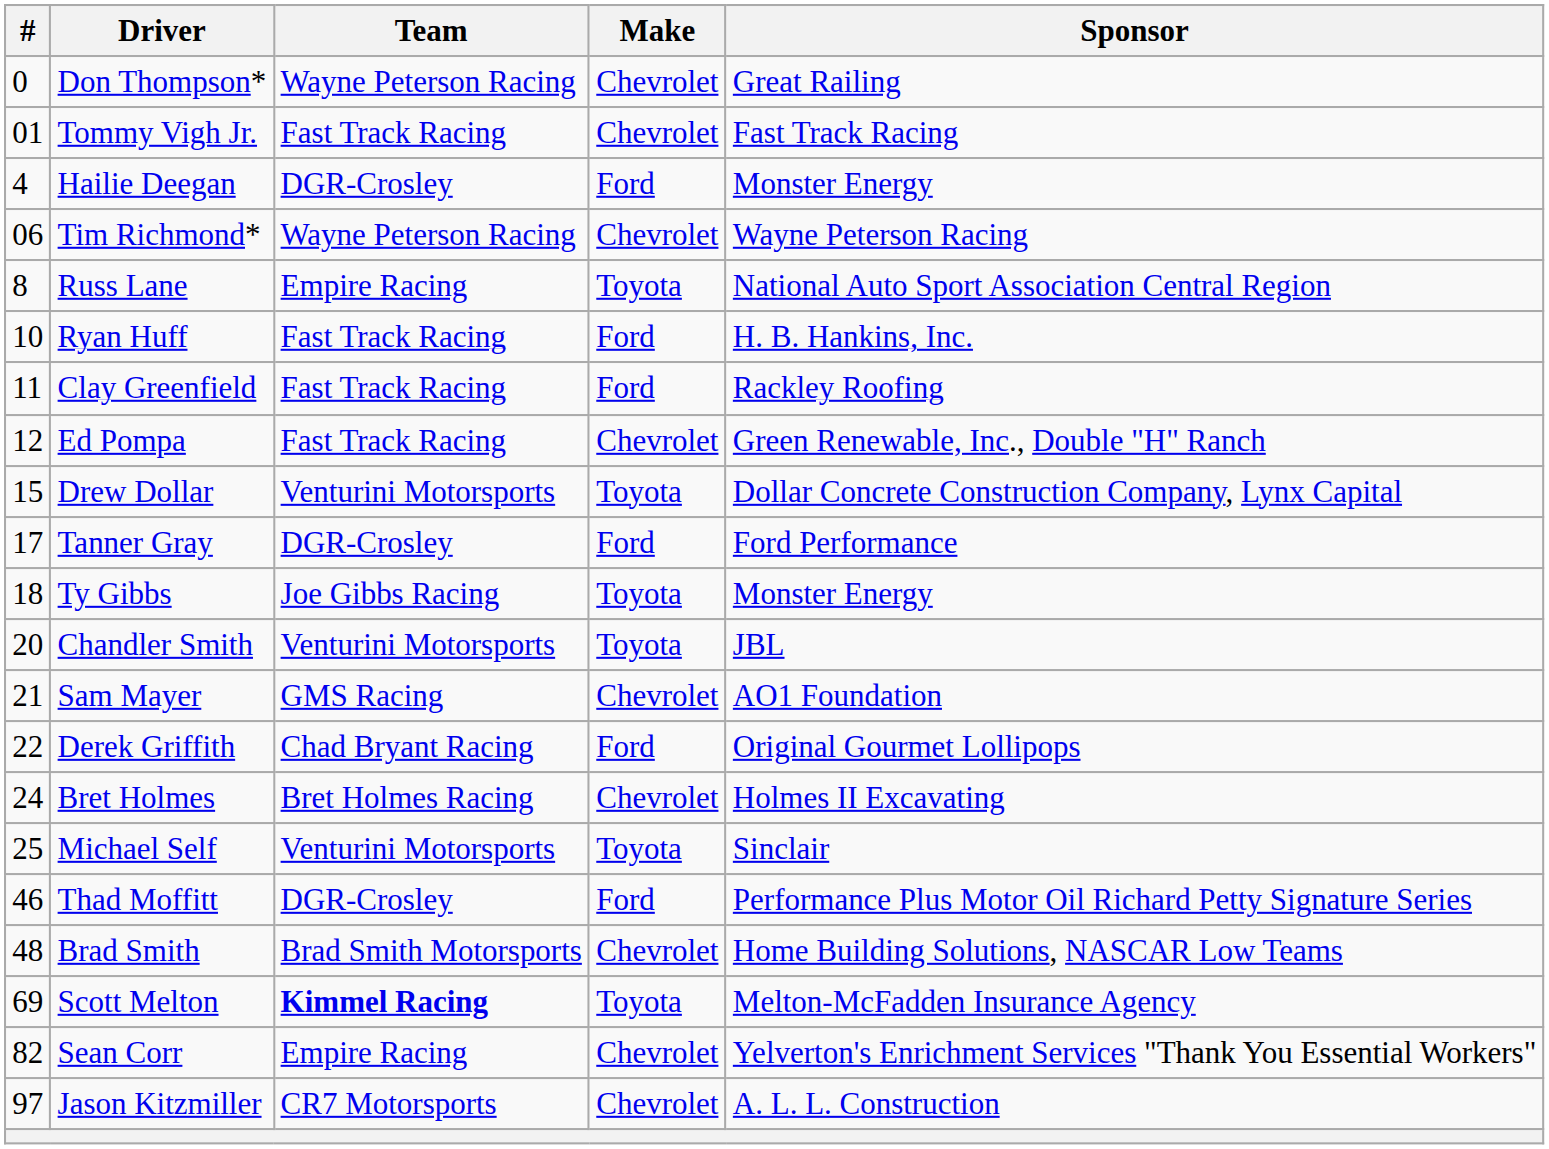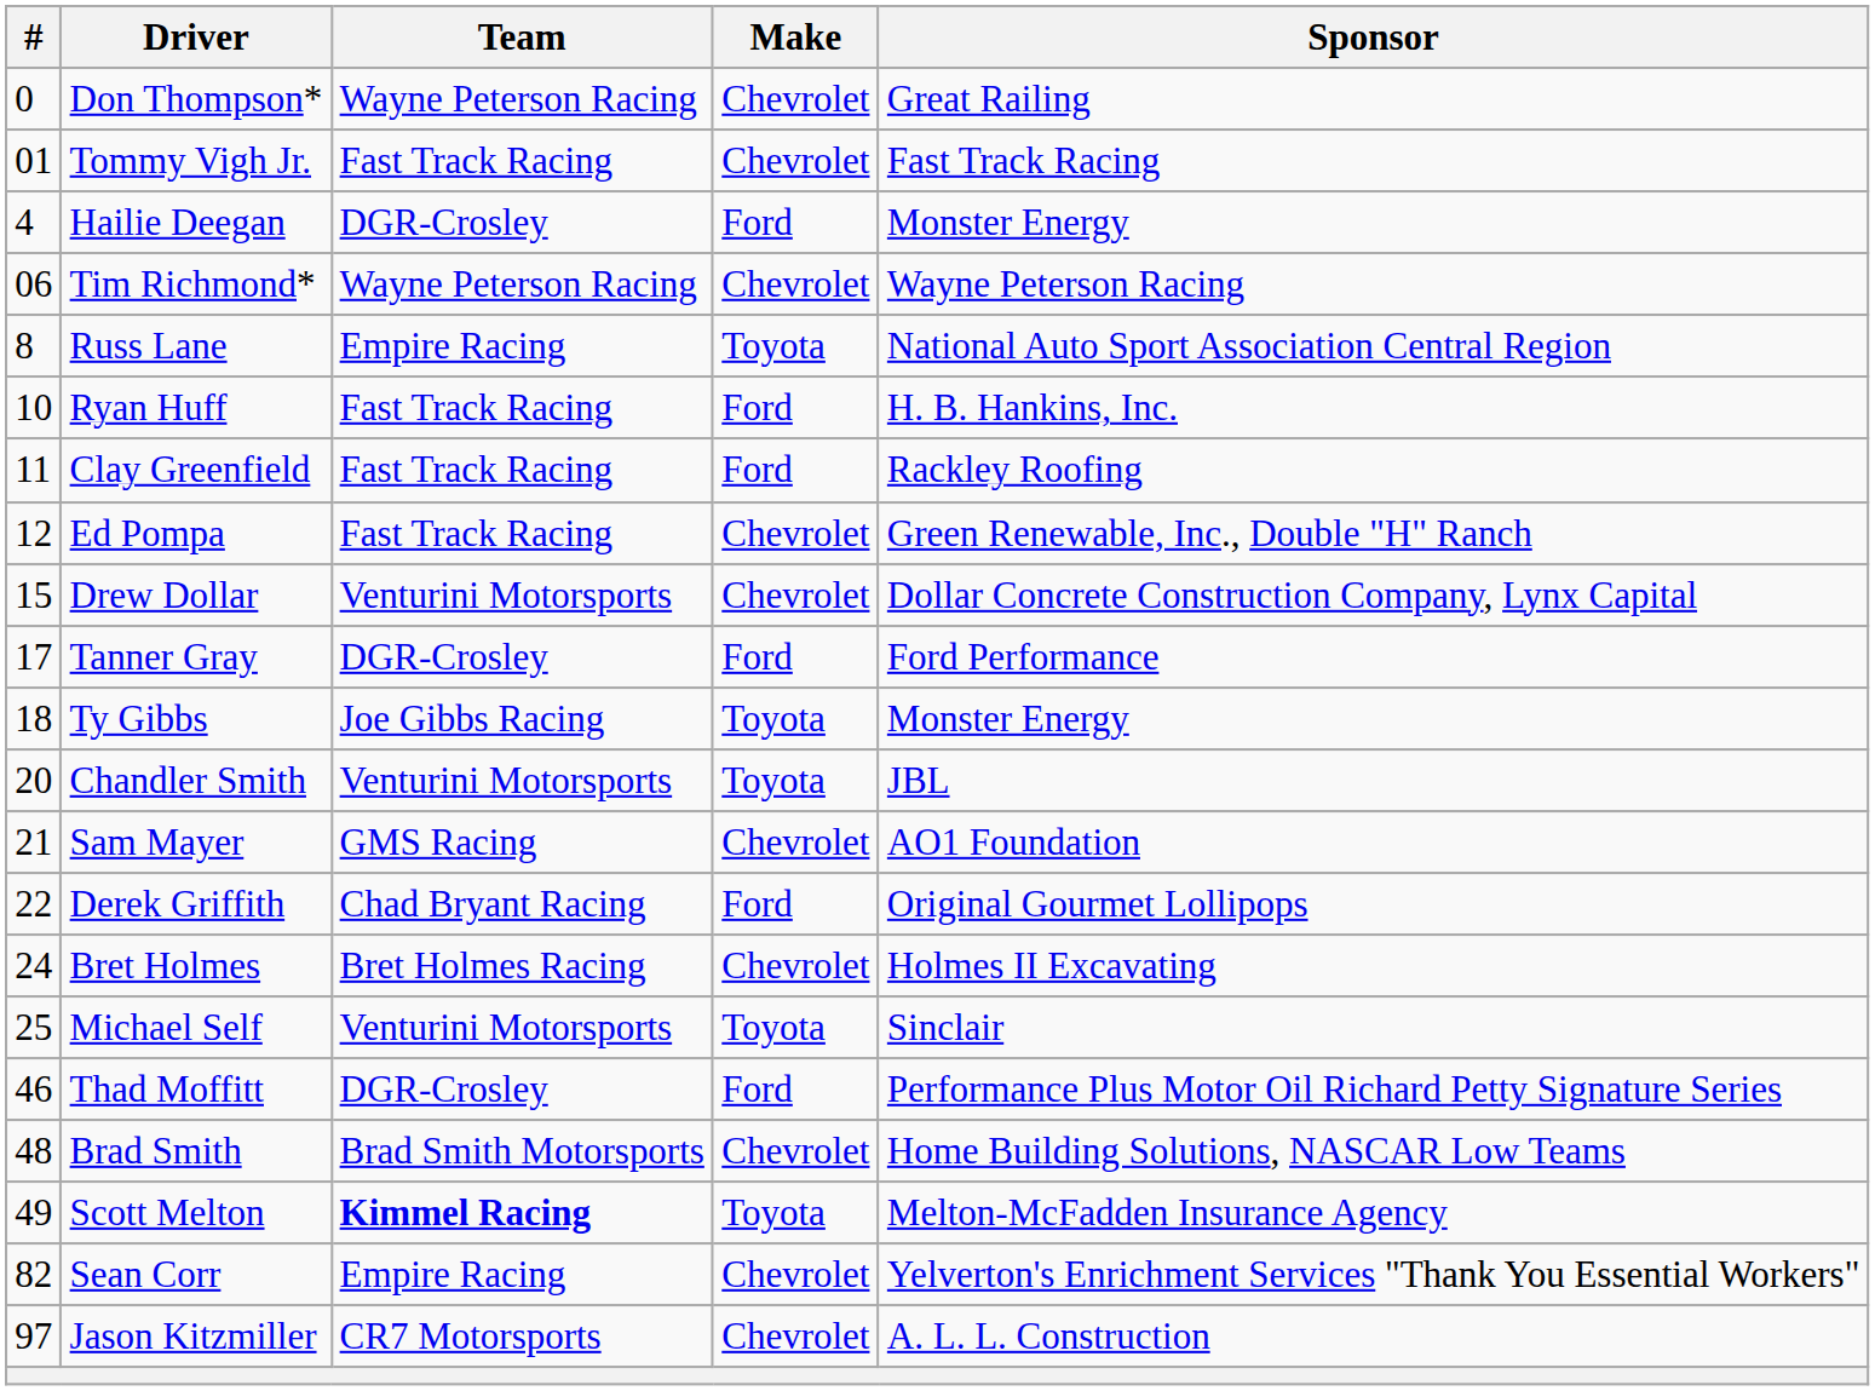Drew Dollar | Make: Toyota -> Chevrolet
Scott Melton | #: 69 -> 49
